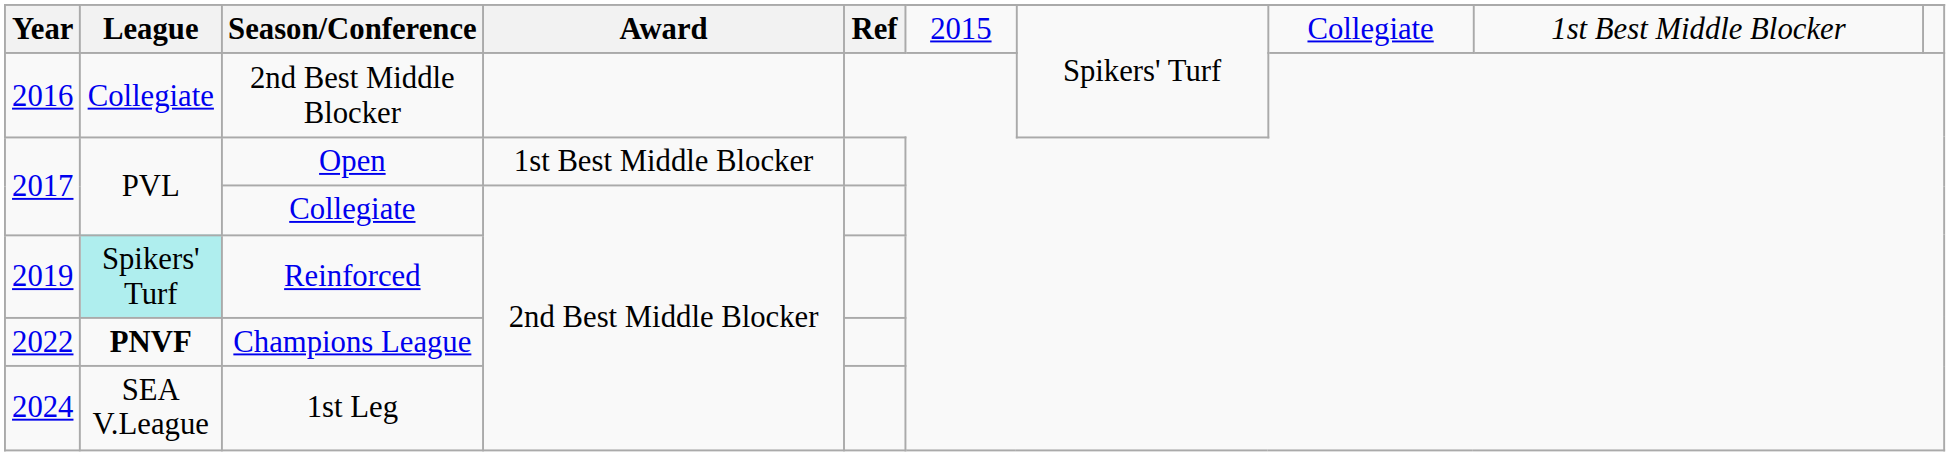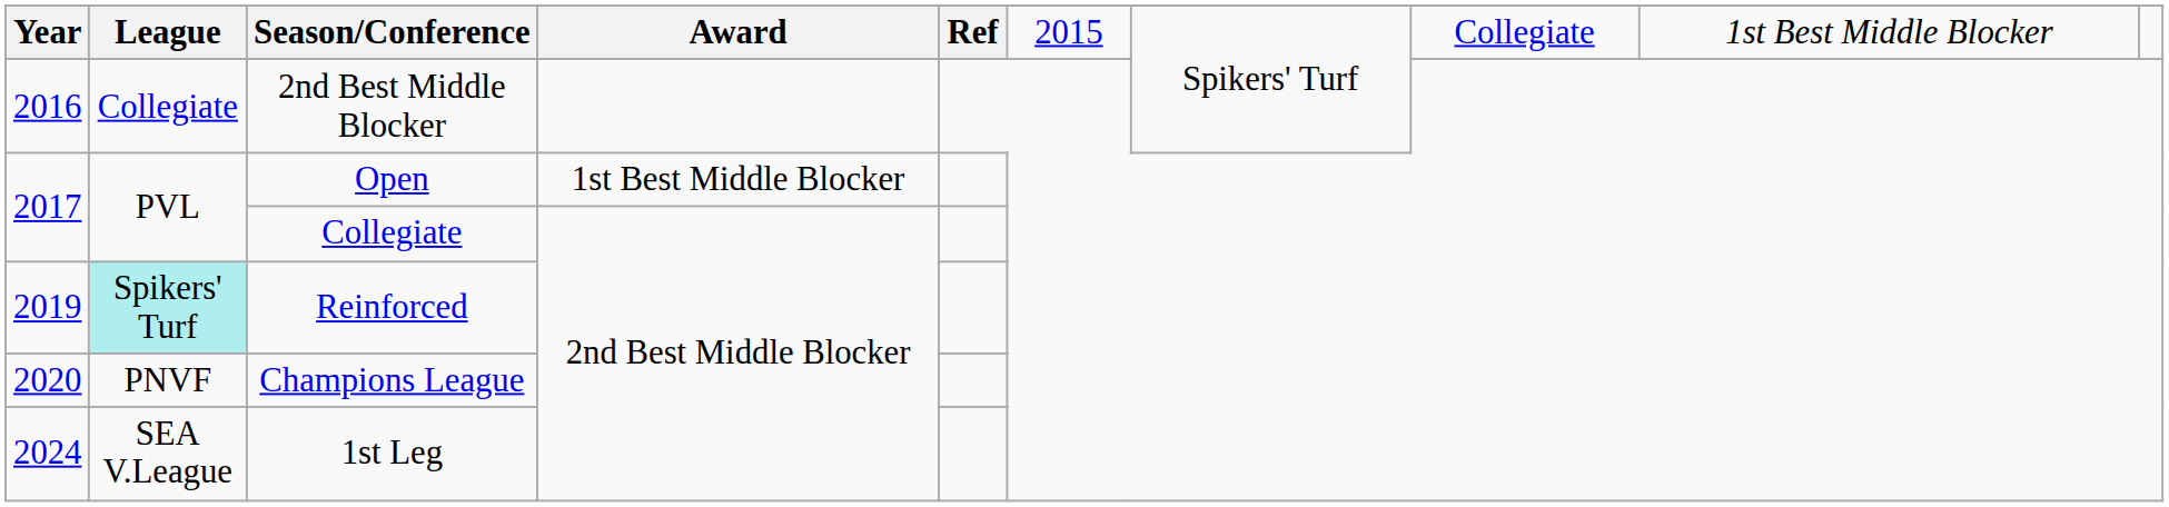Champions League | Year: 2022 -> 2020
Champions League | League: bold -> normal
